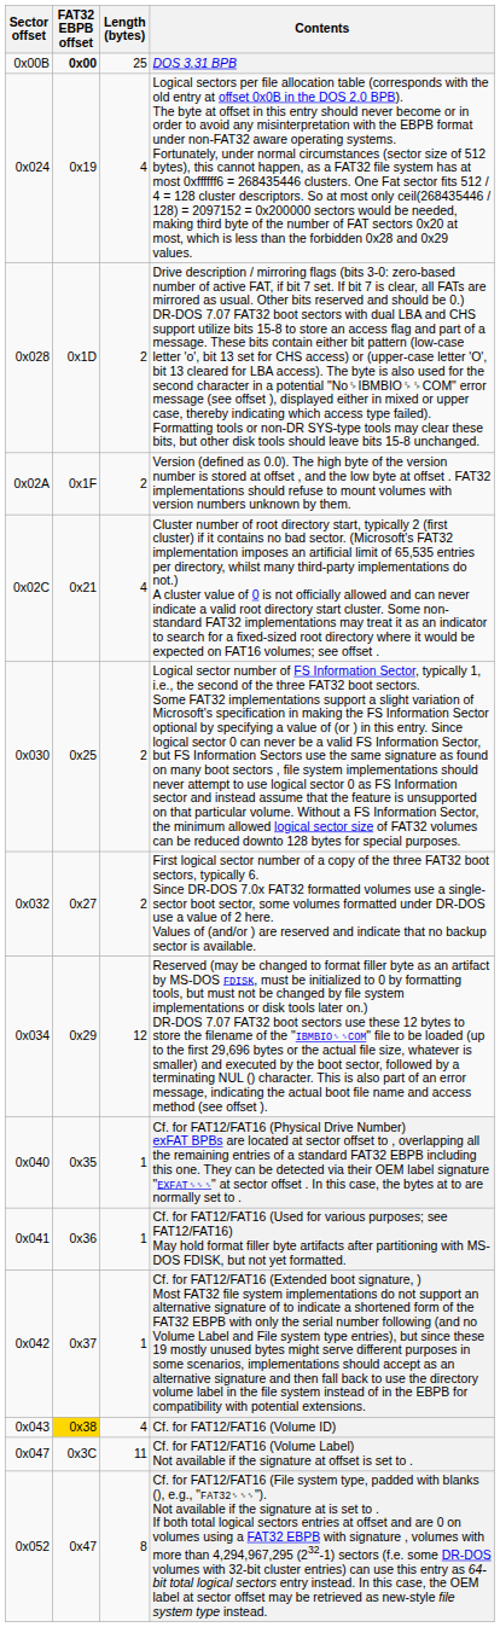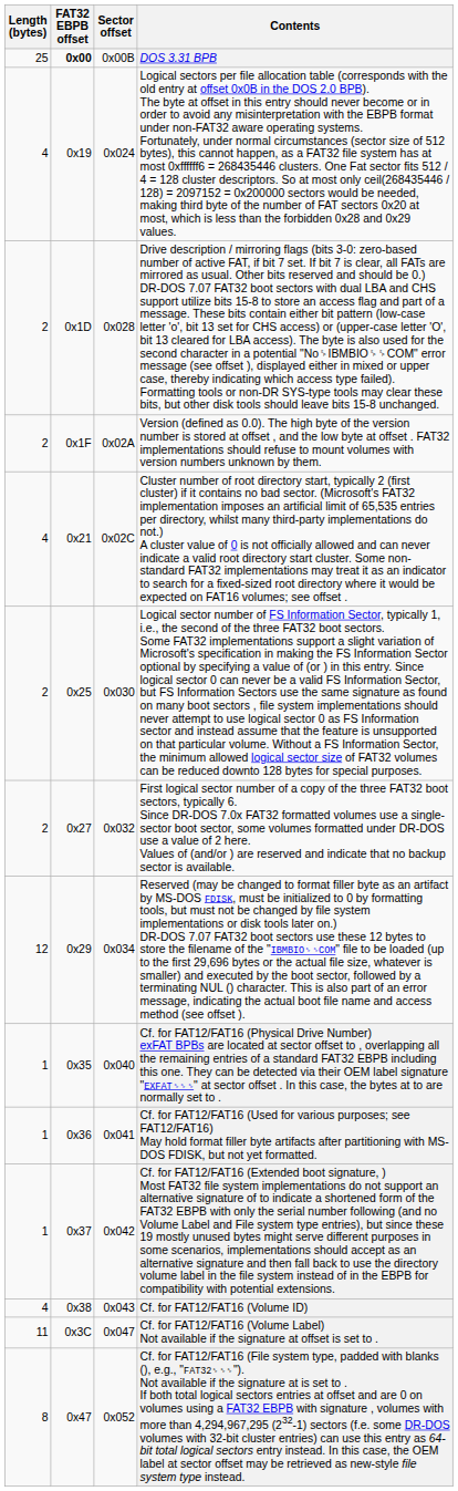columns swapped: Sector offset <-> Length (bytes)
Cf. for FAT12/FAT16 (Volume ID) | FAT32 EBPB offset: gold background -> no background
